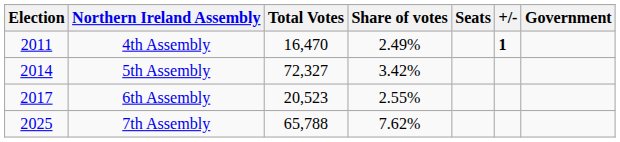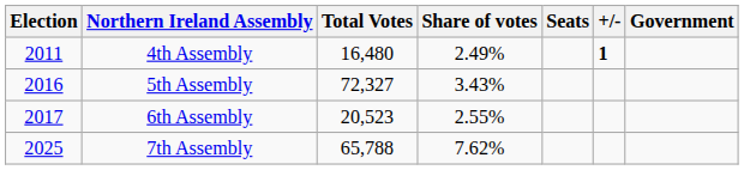4th Assembly | Total Votes: 16,470 -> 16,480
5th Assembly | Election: 2014 -> 2016
5th Assembly | Share of votes: 3.42% -> 3.43%
